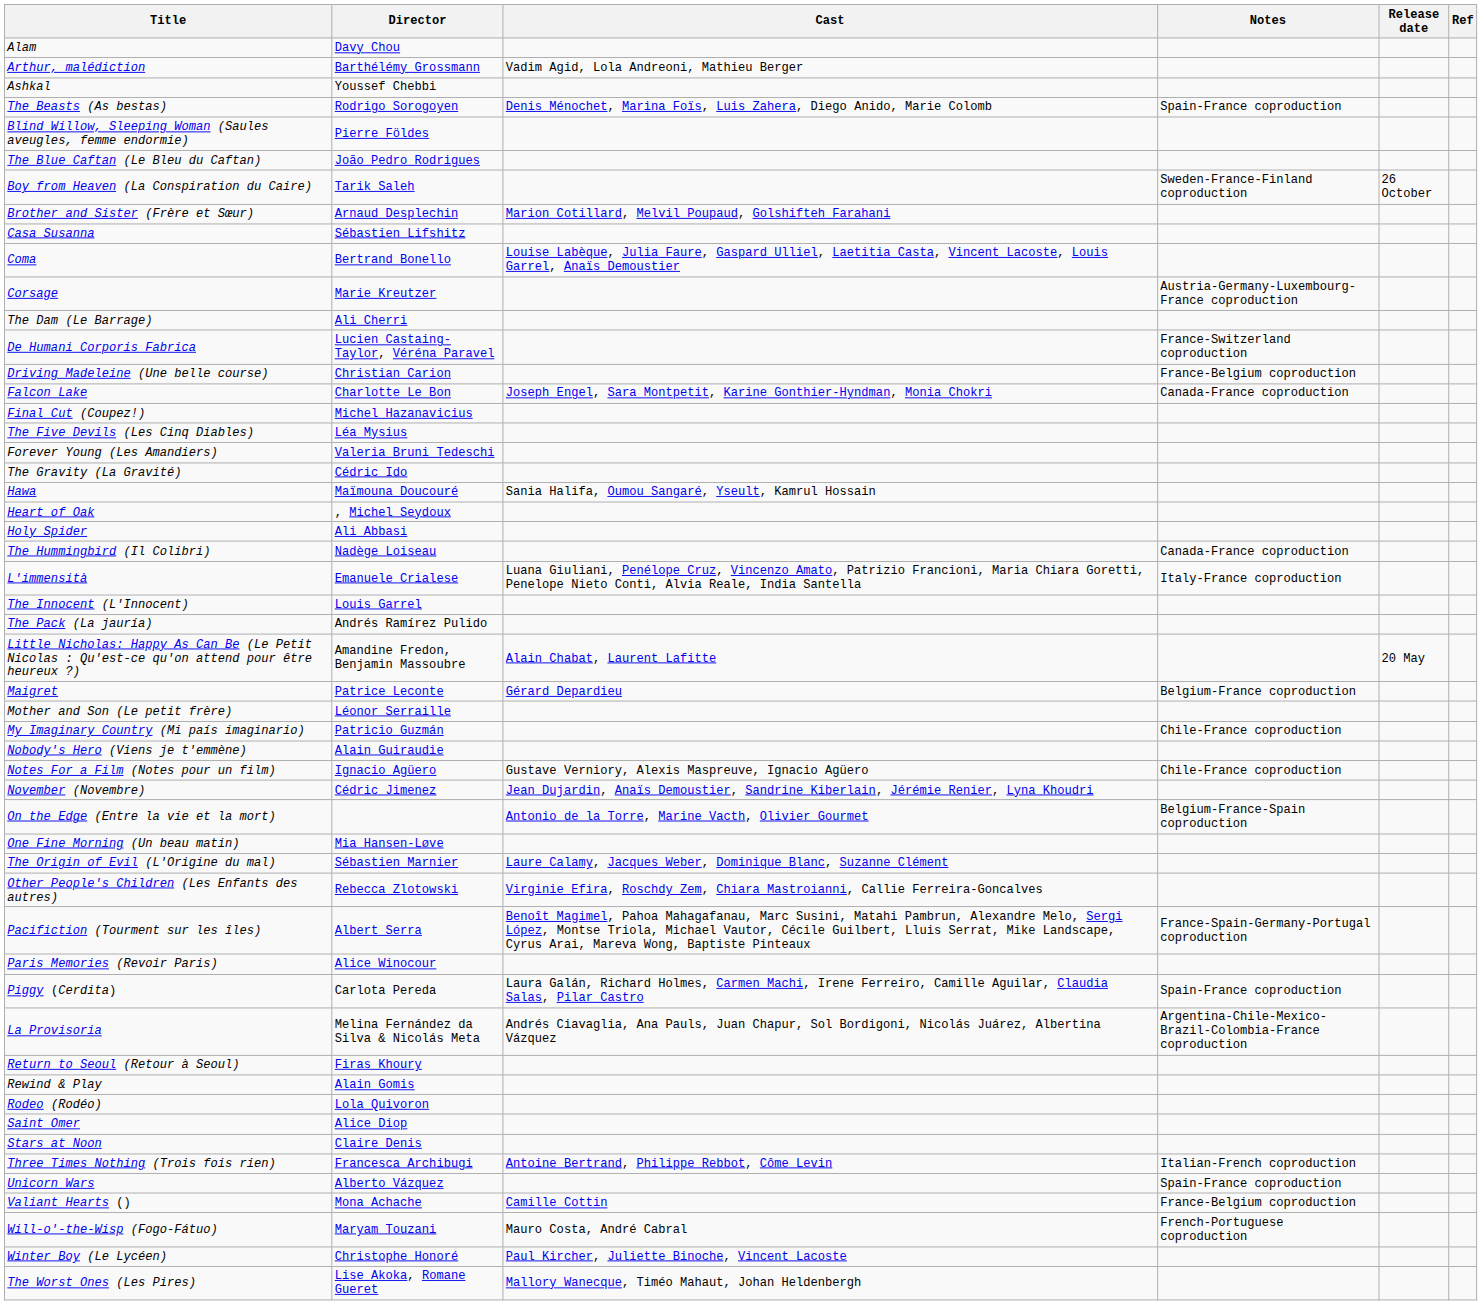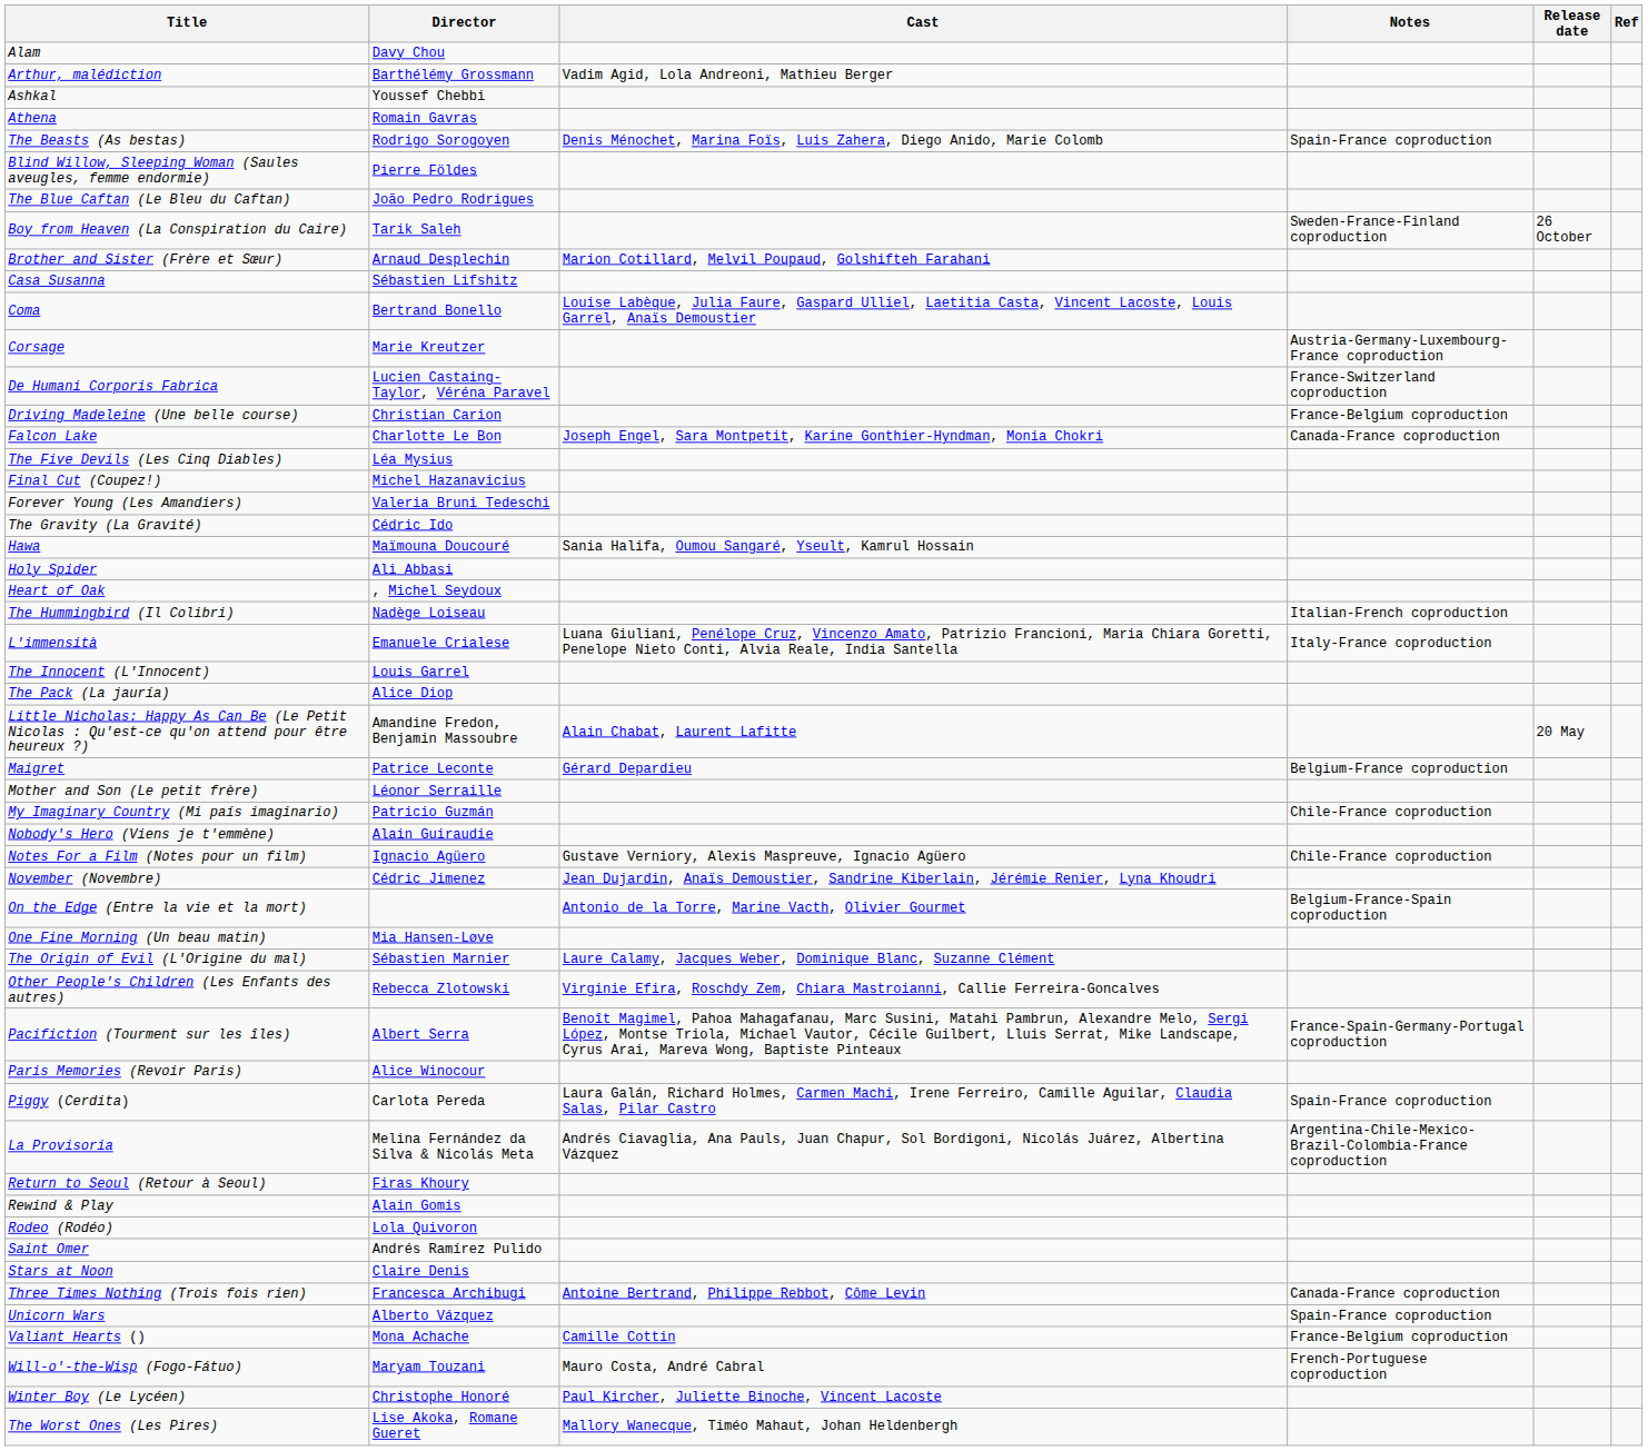+ row: Athena | Romain Gavras
- row: The Dam (Le Barrage) | Ali Cherri
rows swapped: Final Cut (Coupez!) <-> The Five Devils (Les Cinq Diables)
rows swapped: Heart of Oak <-> Holy Spider
The Hummingbird (Il Colibri) | Notes: Canada-France coproduction -> Italian-French coproduction
The Pack (La jauría) | Director: Andrés Ramírez Pulido -> Alice Diop
Saint Omer | Director: Alice Diop -> Andrés Ramírez Pulido
Three Times Nothing (Trois fois rien) | Notes: Italian-French coproduction -> Canada-France coproduction
